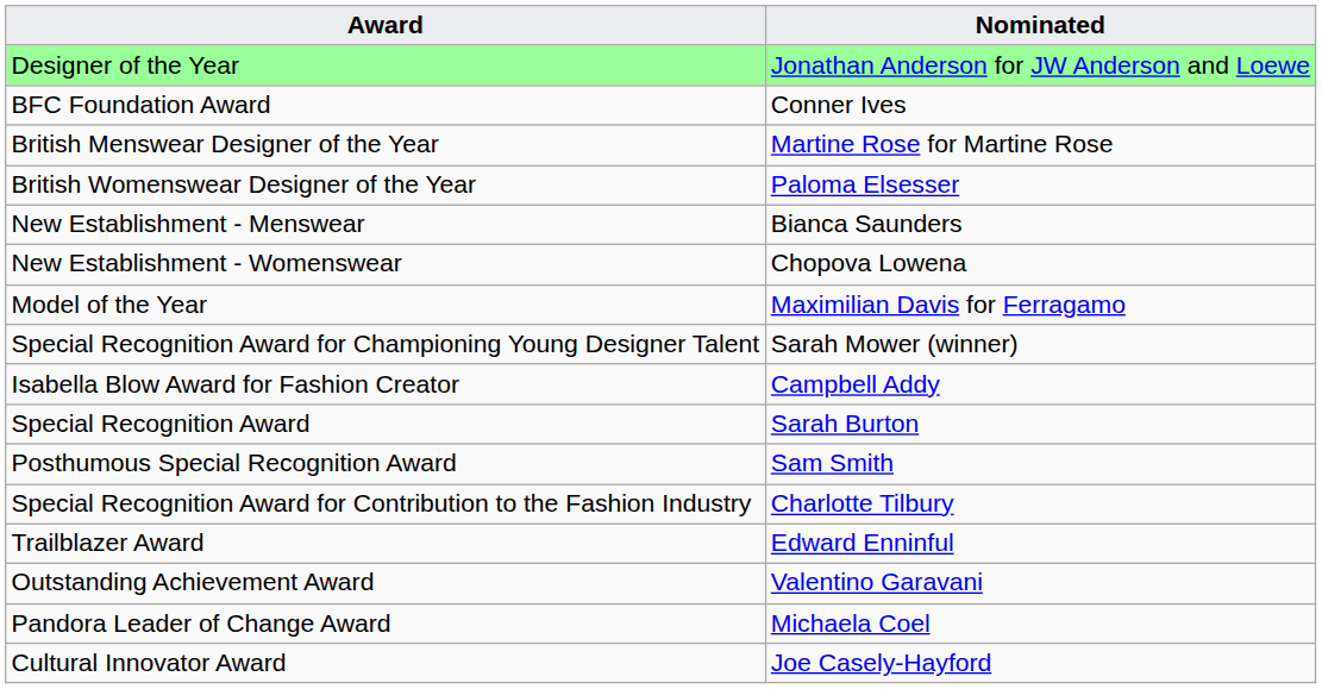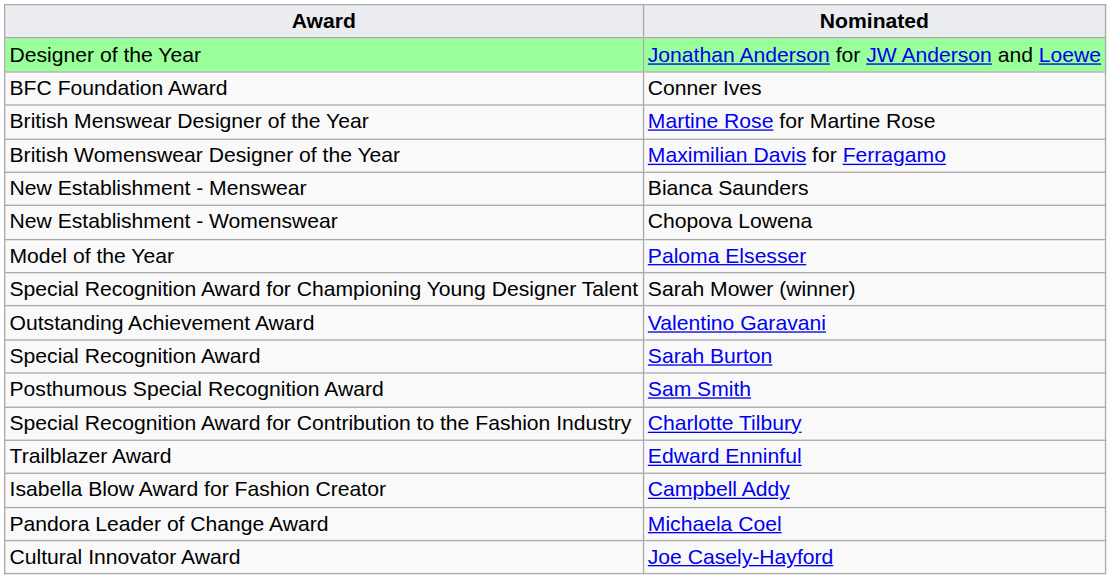British Womenswear Designer of the Year | Nominated: Paloma Elsesser -> Maximilian Davis for Ferragamo
Model of the Year | Nominated: Maximilian Davis for Ferragamo -> Paloma Elsesser
rows swapped: Outstanding Achievement Award <-> Isabella Blow Award for Fashion Creator
